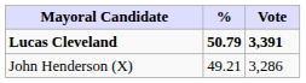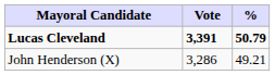columns swapped: Vote <-> %
